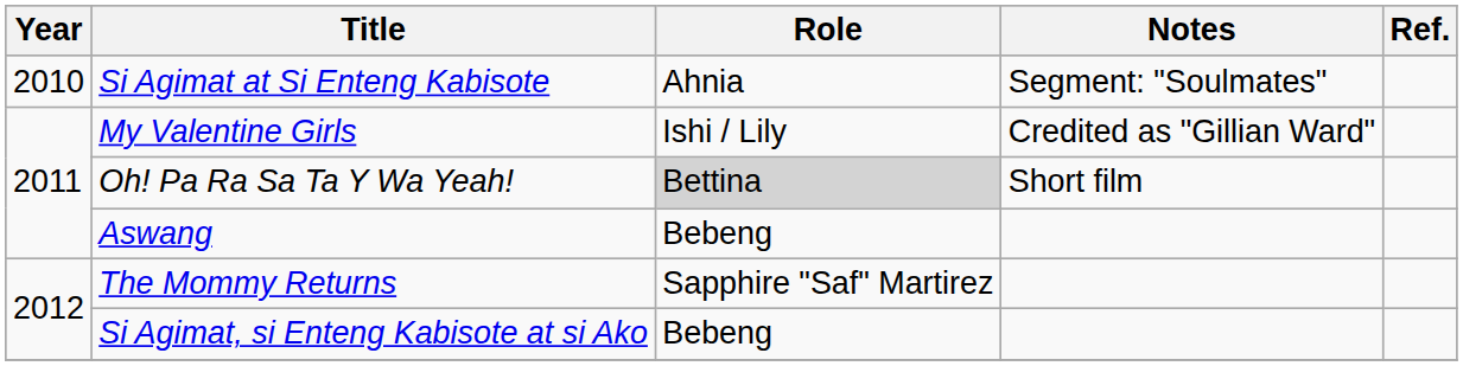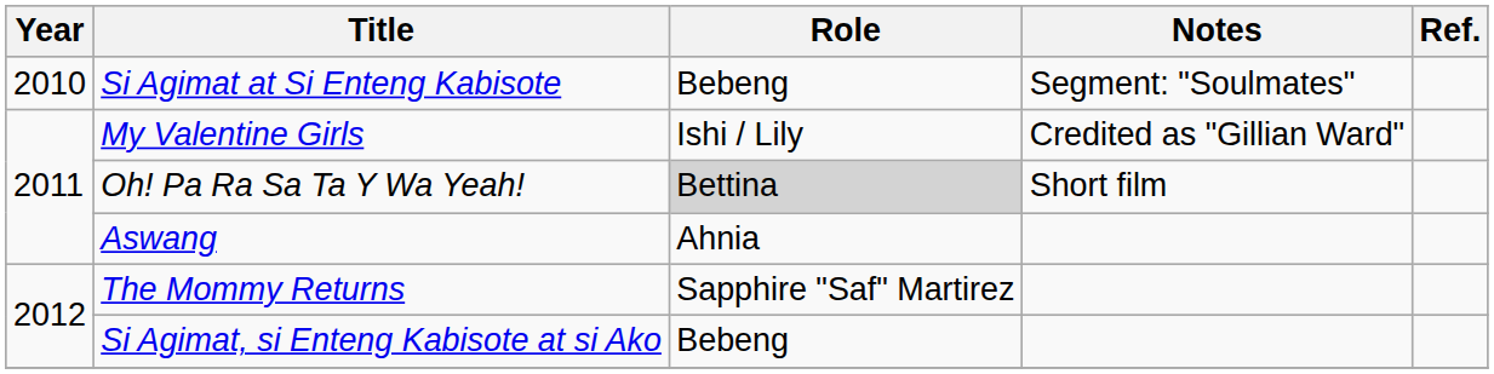Si Agimat at Si Enteng Kabisote | Role: Ahnia -> Bebeng
Aswang | Role: Bebeng -> Ahnia
